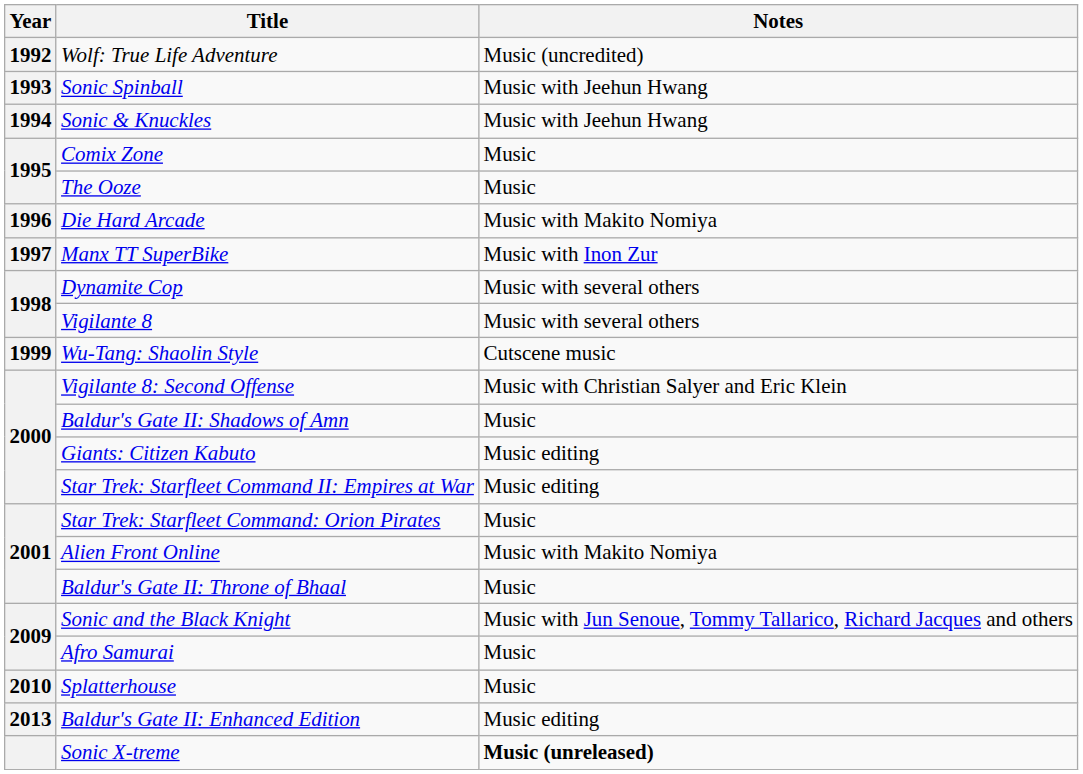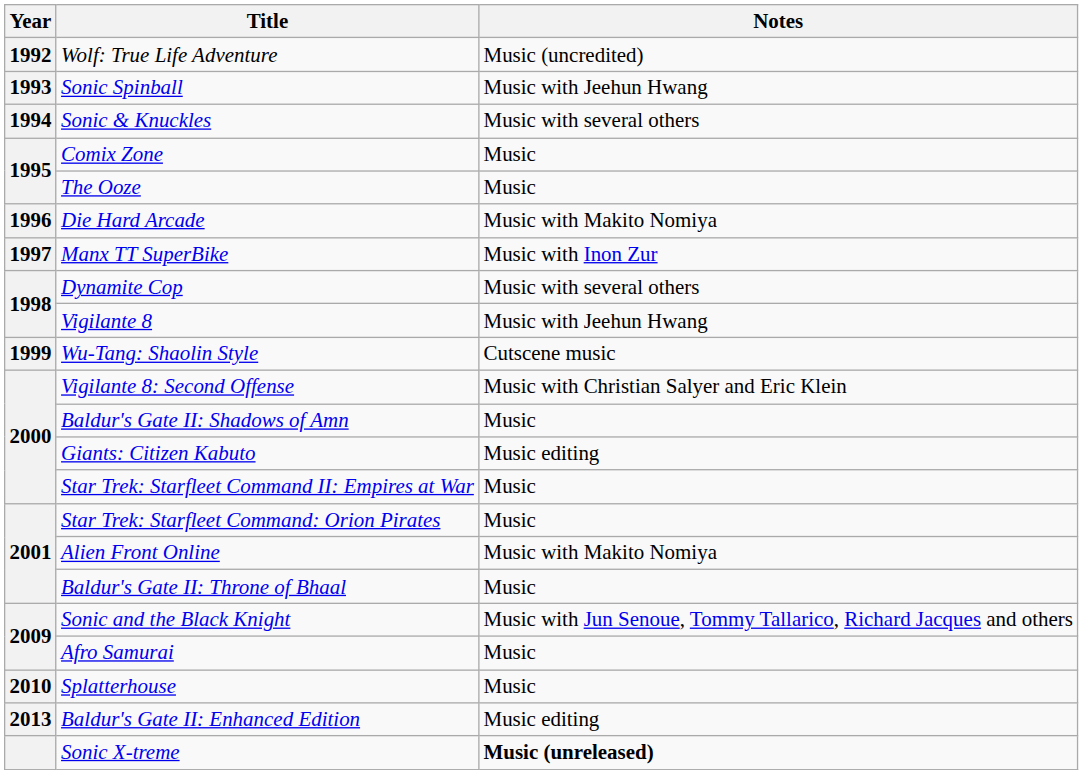Sonic & Knuckles | Notes: Music with Jeehun Hwang -> Music with several others
Vigilante 8 | Notes: Music with several others -> Music with Jeehun Hwang
Star Trek: Starfleet Command II: Empires at War | Notes: Music editing -> Music
